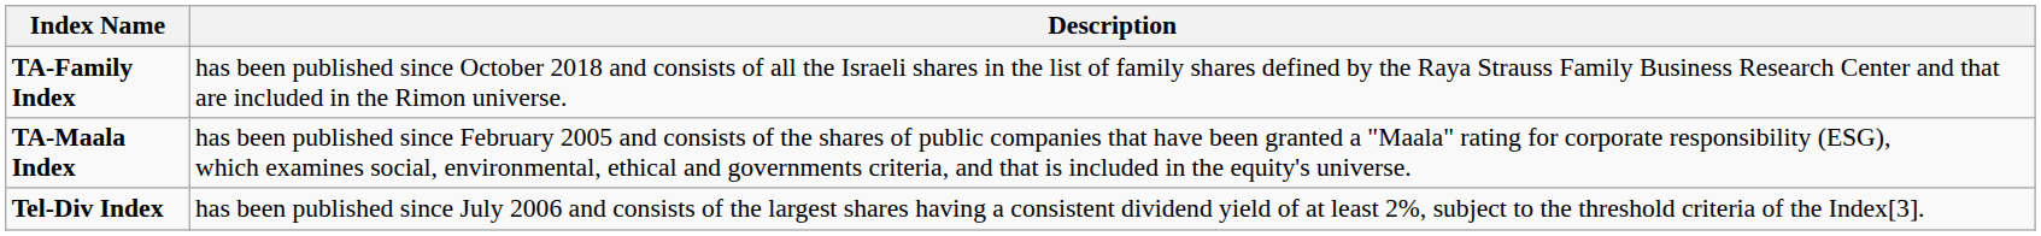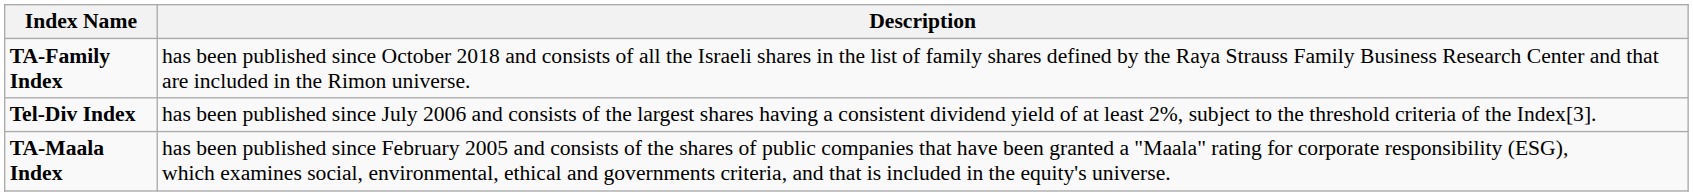rows swapped: Tel-Div Index <-> TA-Maala Index
